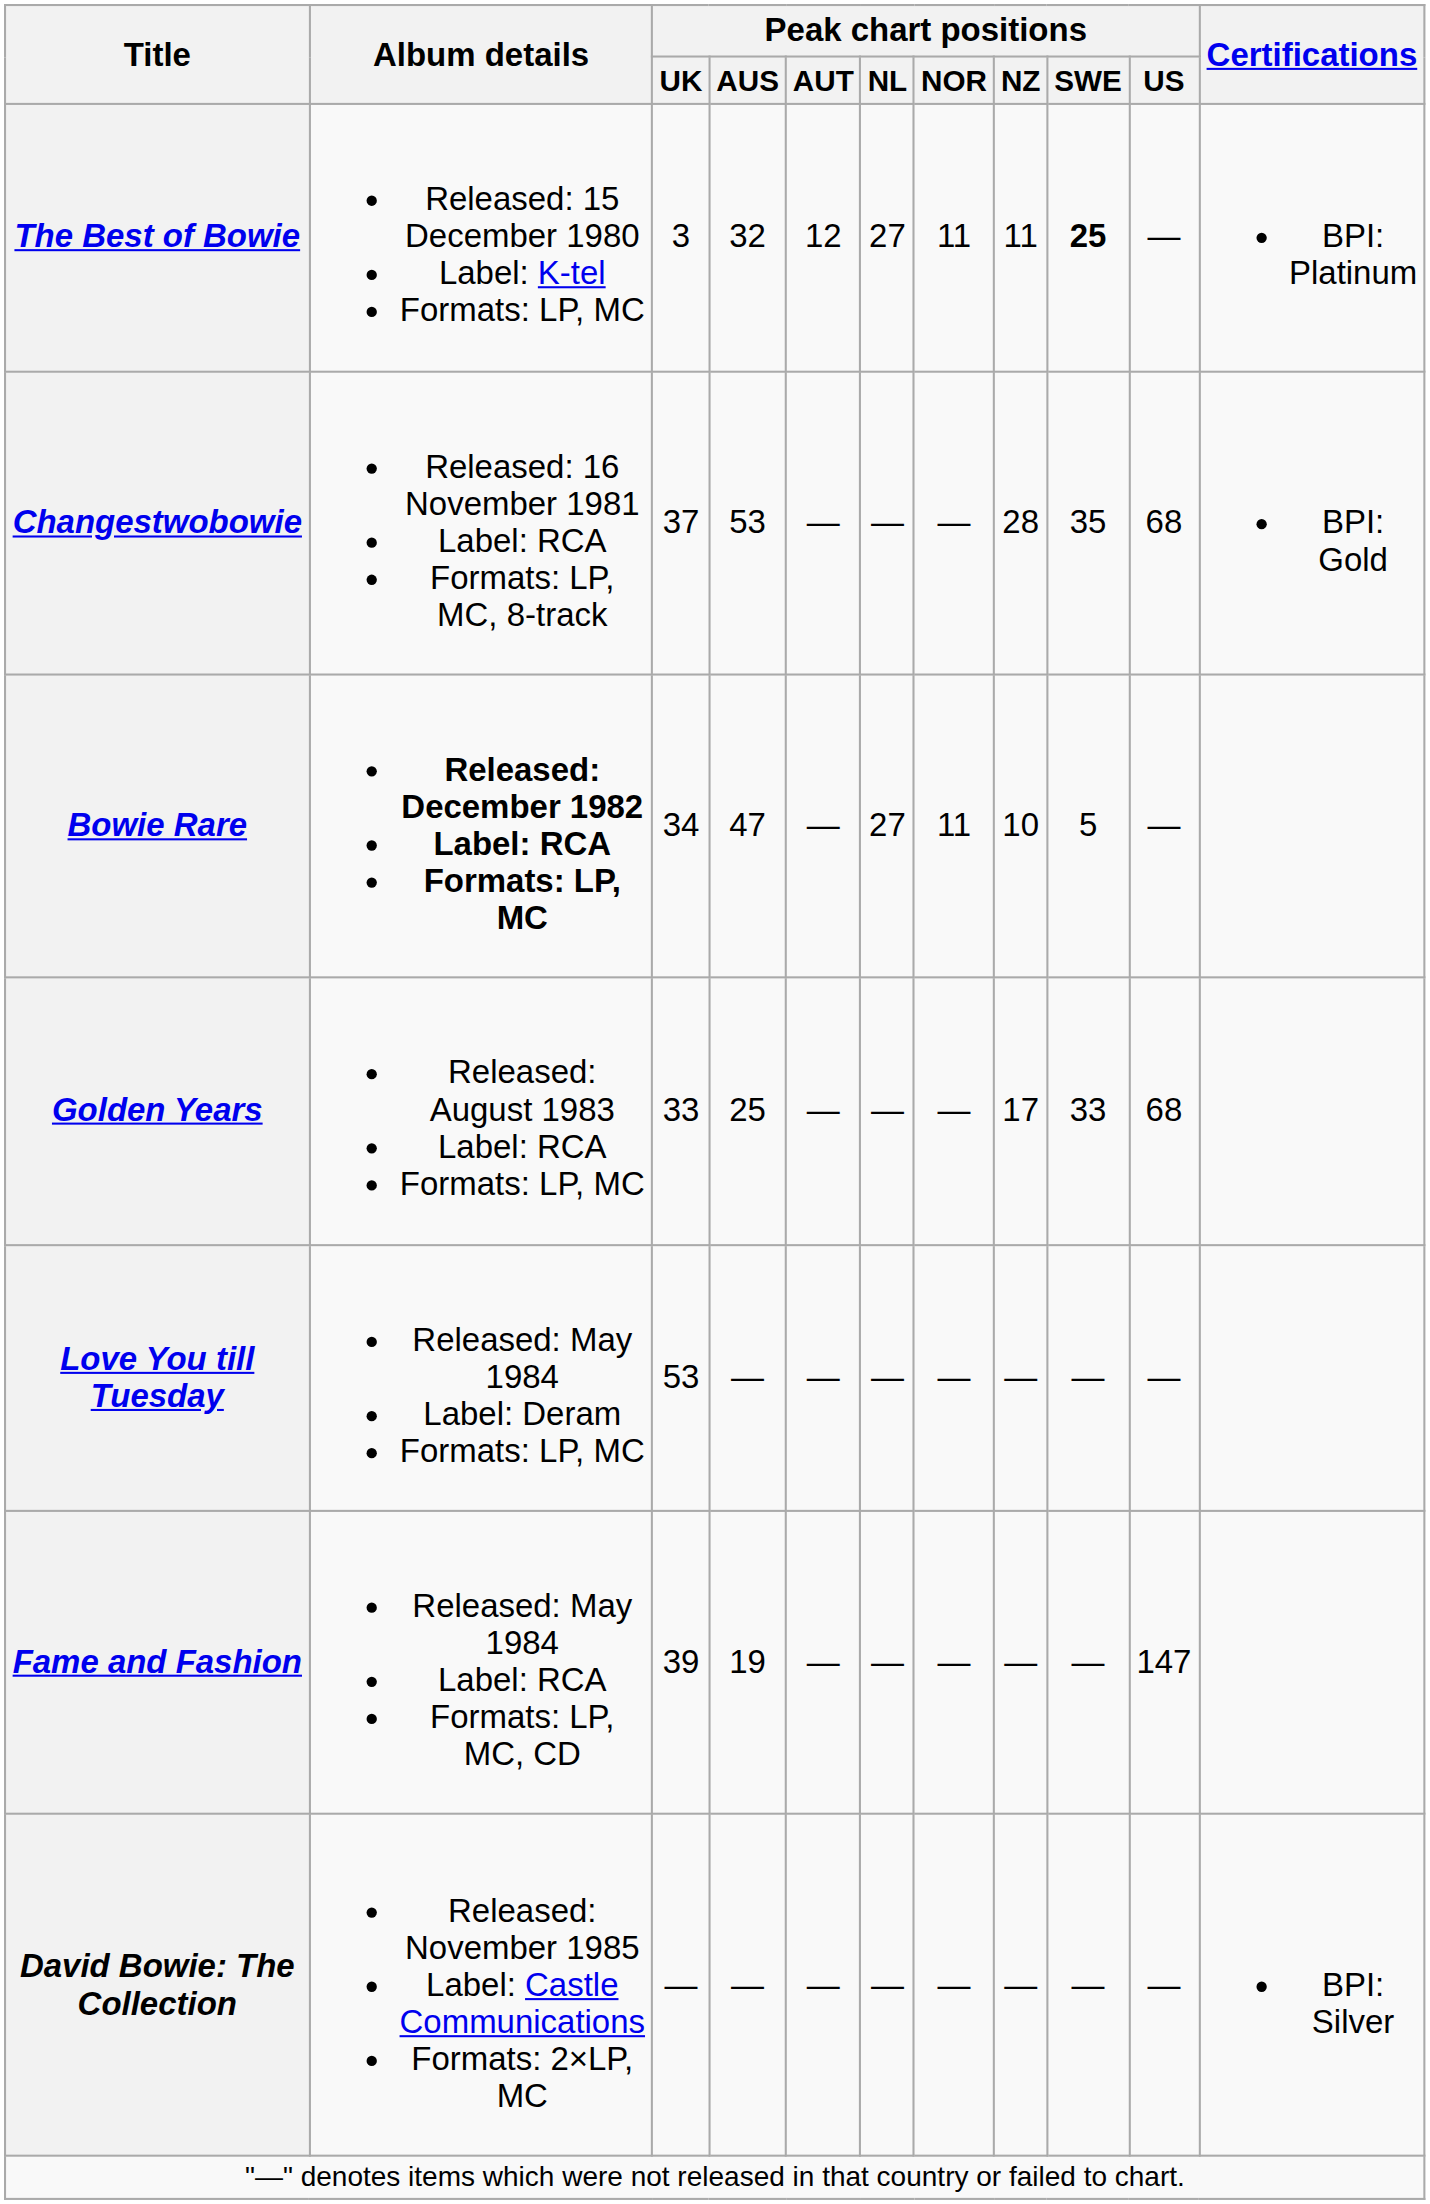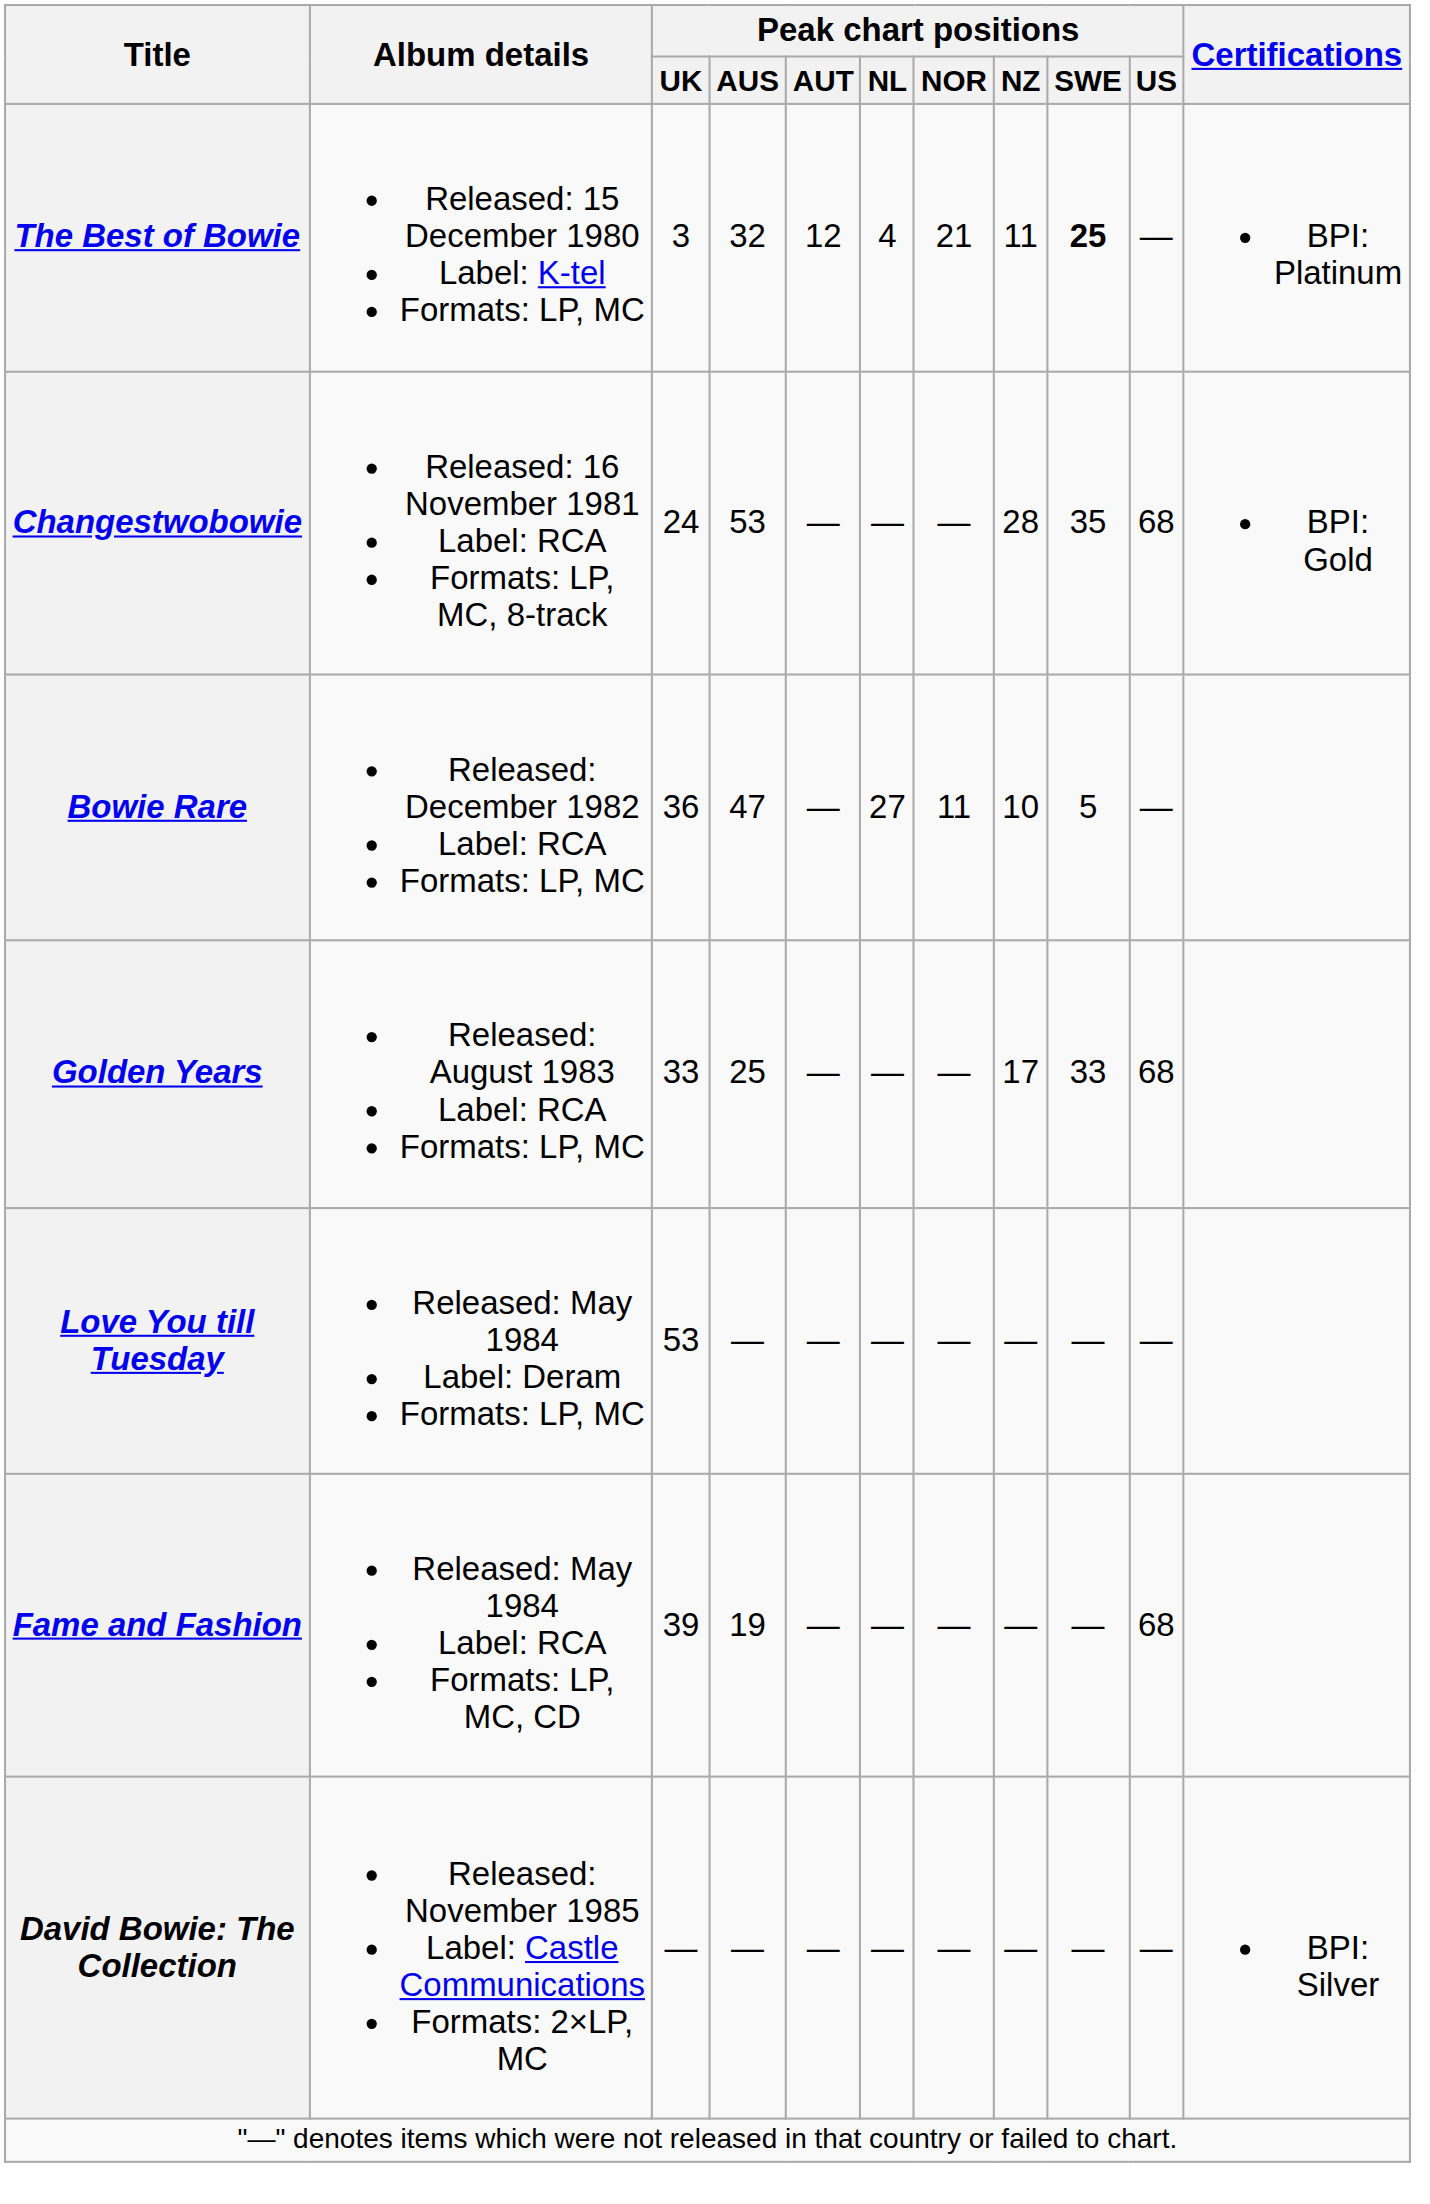The Best of Bowie | Peak chart positions / NL: 27 -> 4
The Best of Bowie | Peak chart positions / NOR: 11 -> 21
Changestwobowie | Peak chart positions / UK: 37 -> 24
Bowie Rare | Album details: bold -> normal
Bowie Rare | Peak chart positions / UK: 34 -> 36
Fame and Fashion | Peak chart positions / US: 147 -> 68
